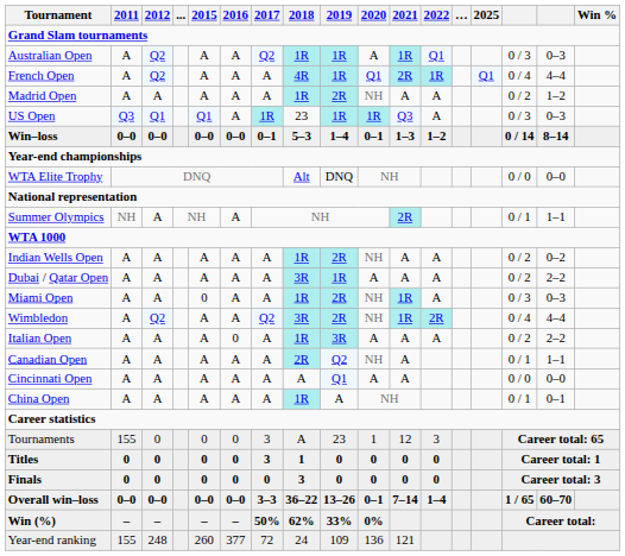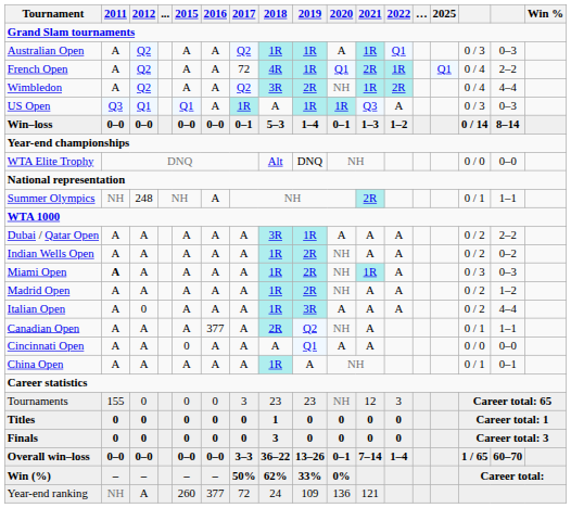French Open | 2017: A -> 72
French Open | column 16: 4–4 -> 2–2
rows swapped: Wimbledon <-> Madrid Open
US Open | 2018: 23 -> A
Summer Olympics | 2012: A -> 248
rows swapped: Dubai / Qatar Open <-> Indian Wells Open
Miami Open | 2011: normal -> bold
Miami Open | 2015: 0 -> A
Italian Open | 2012: A -> 0
Italian Open | 2016: 0 -> A
Italian Open | column 16: 2–2 -> 4–4
Canadian Open | 2016: A -> 377
Cincinnati Open | 2015: A -> 0
Tournaments | 2018: A -> 23
Tournaments | 2020: 1 -> NH
Titles | 2017: 3 -> 0
Year-end ranking | 2011: 155 -> NH
Year-end ranking | 2012: 248 -> A
